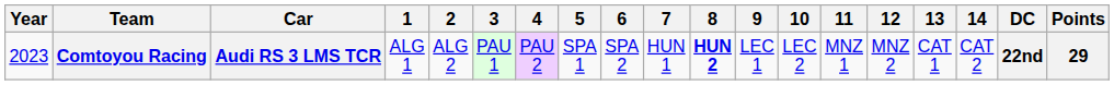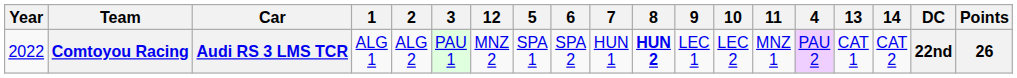columns swapped: 4 <-> 12
Comtoyou Racing | Year: 2023 -> 2022
Comtoyou Racing | Points: 29 -> 26
